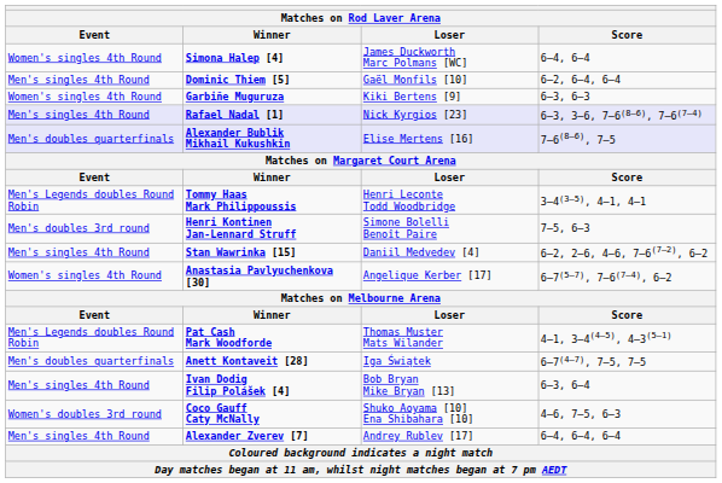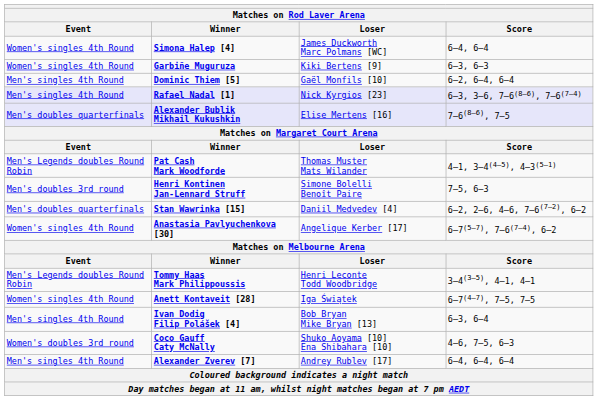rows swapped: Dominic Thiem [5] <-> Garbiñe Muguruza
rows swapped: Pat Cash Mark Woodforde <-> Tommy Haas Mark Philippoussis
Stan Wawrinka [15] | Event: Men's singles 4th Round -> Men's doubles quarterfinals
Anett Kontaveit [28] | Event: Men's doubles quarterfinals -> Women's singles 4th Round
